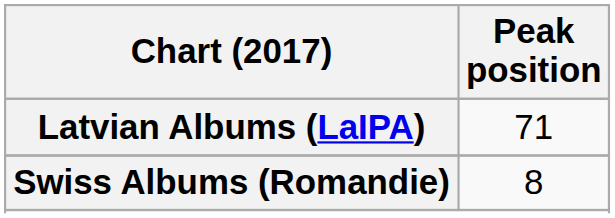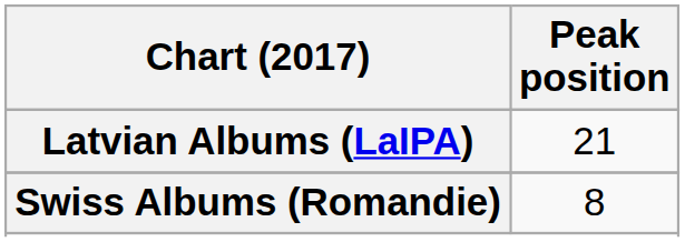Latvian Albums (LaIPA) | Peak position: 71 -> 21
